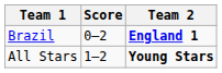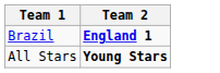- column: Score | 0–2 | 1–2
